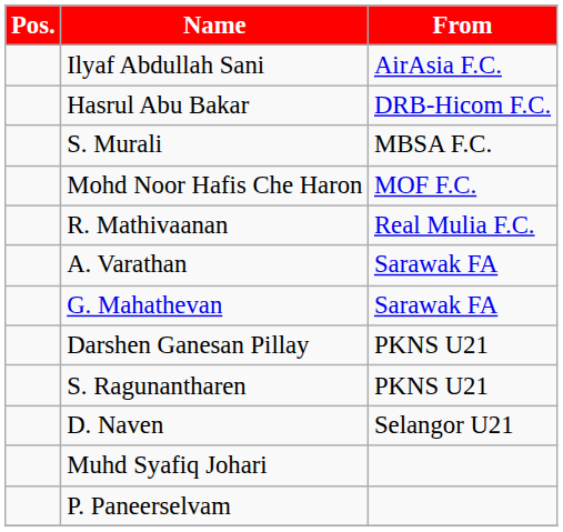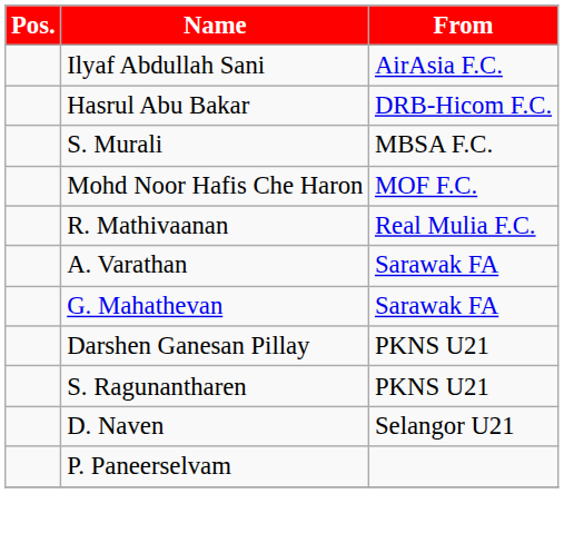- row: Muhd Syafiq Johari
